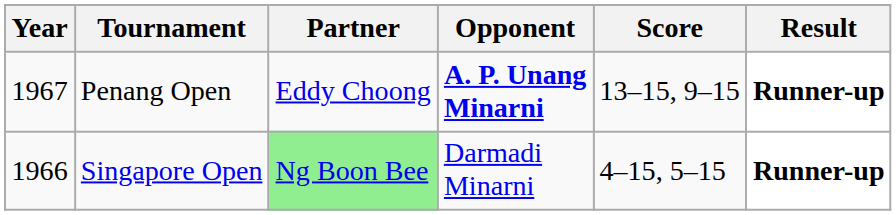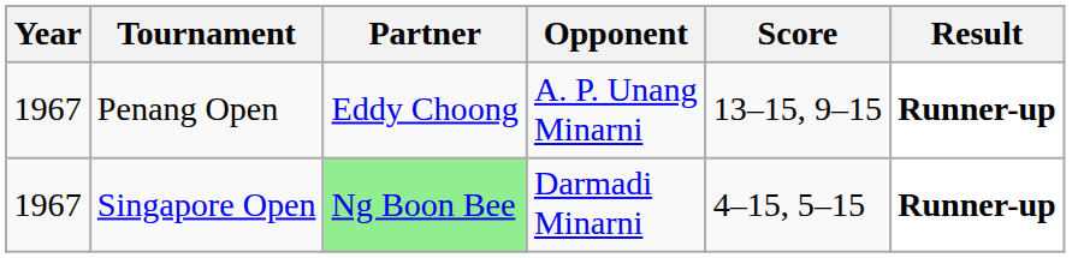Penang Open | Opponent: bold -> normal
Singapore Open | Year: 1966 -> 1967
